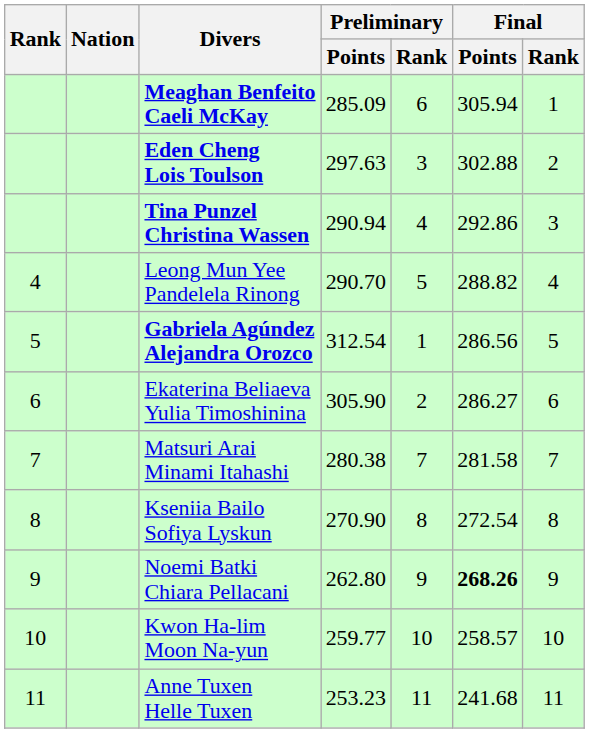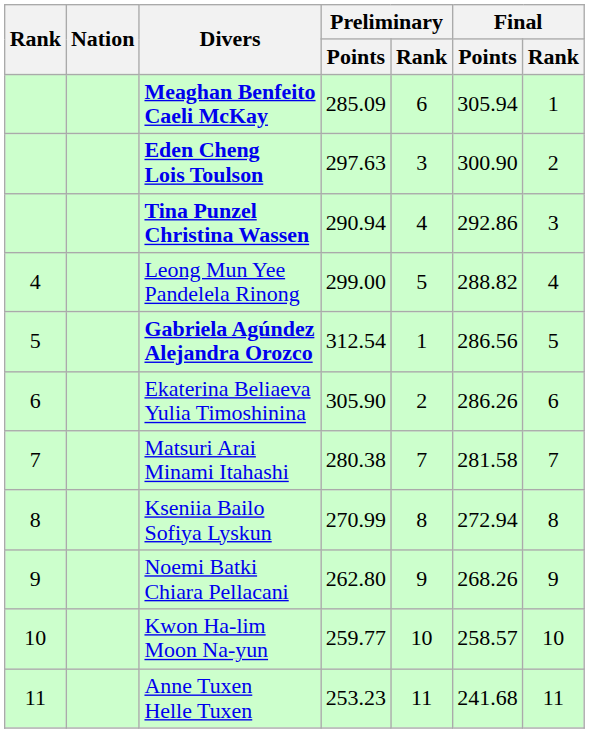Eden Cheng Lois Toulson | Final / Points: 302.88 -> 300.90
Leong Mun Yee Pandelela Rinong | Preliminary / Points: 290.70 -> 299.00
Ekaterina Beliaeva Yulia Timoshinina | Final / Points: 286.27 -> 286.26
Kseniia Bailo Sofiya Lyskun | Preliminary / Points: 270.90 -> 270.99
Kseniia Bailo Sofiya Lyskun | Final / Points: 272.54 -> 272.94
Noemi Batki Chiara Pellacani | Final / Points: bold -> normal
